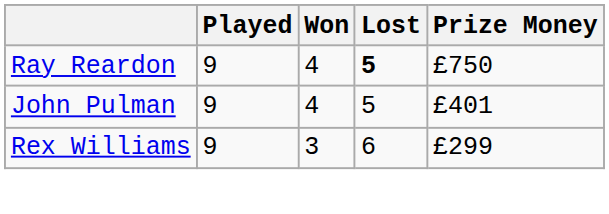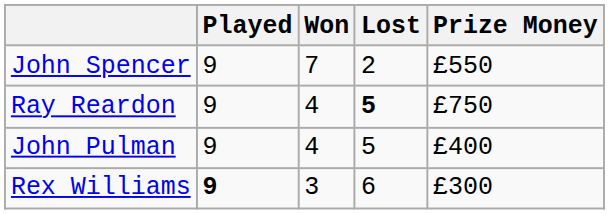+ row: John Spencer | 9 | 7 | 2 | £550
John Pulman | Prize Money: £401 -> £400
Rex Williams | Played: normal -> bold
Rex Williams | Prize Money: £299 -> £300
